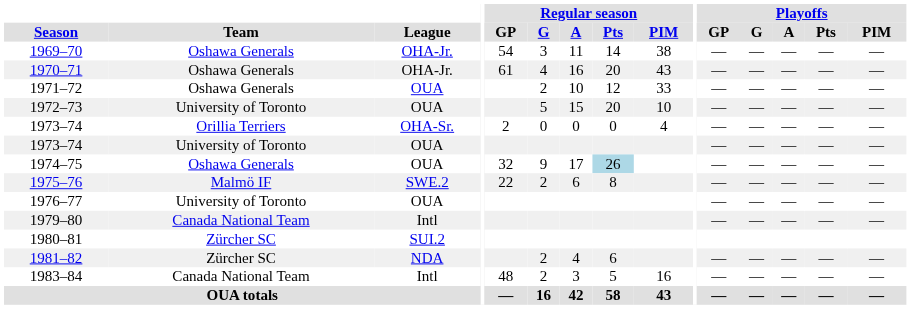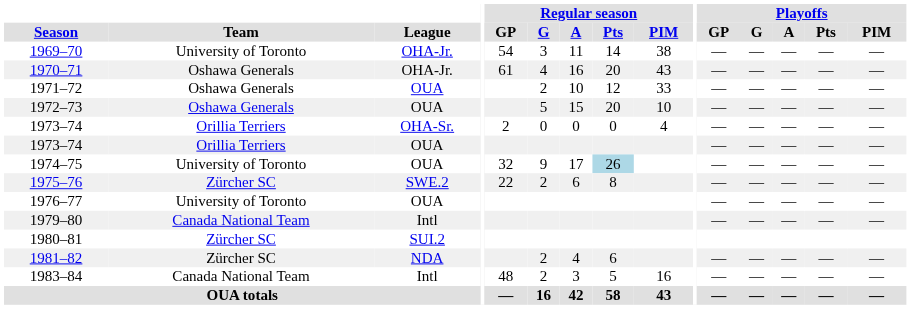1969–70 | Team: Oshawa Generals -> University of Toronto
1972–73 | Team: University of Toronto -> Oshawa Generals
1973–74 / OUA | Team: University of Toronto -> Orillia Terriers
1974–75 | Team: Oshawa Generals -> University of Toronto
1975–76 | Team: Malmö IF -> Zürcher SC
